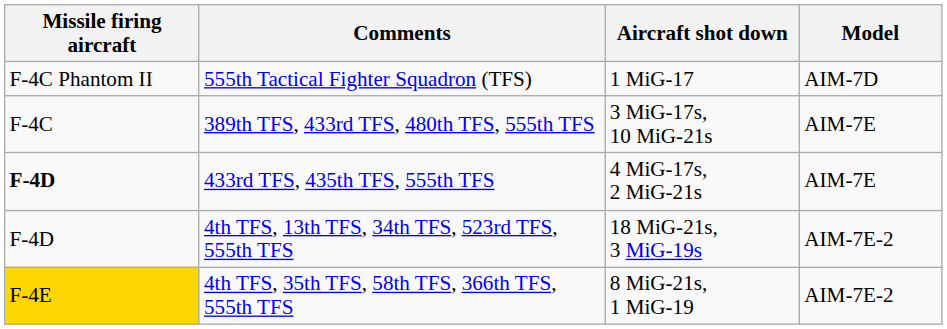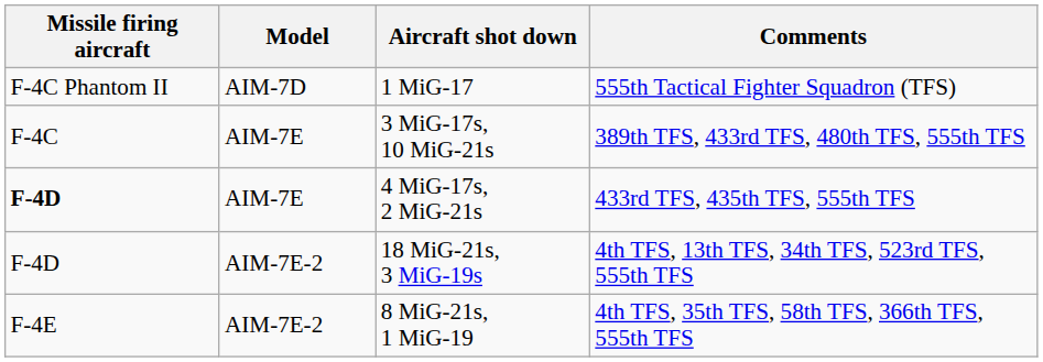columns swapped: Model <-> Comments
8 MiG-21s, 1 MiG-19 | Missile firing aircraft: gold background -> no background
